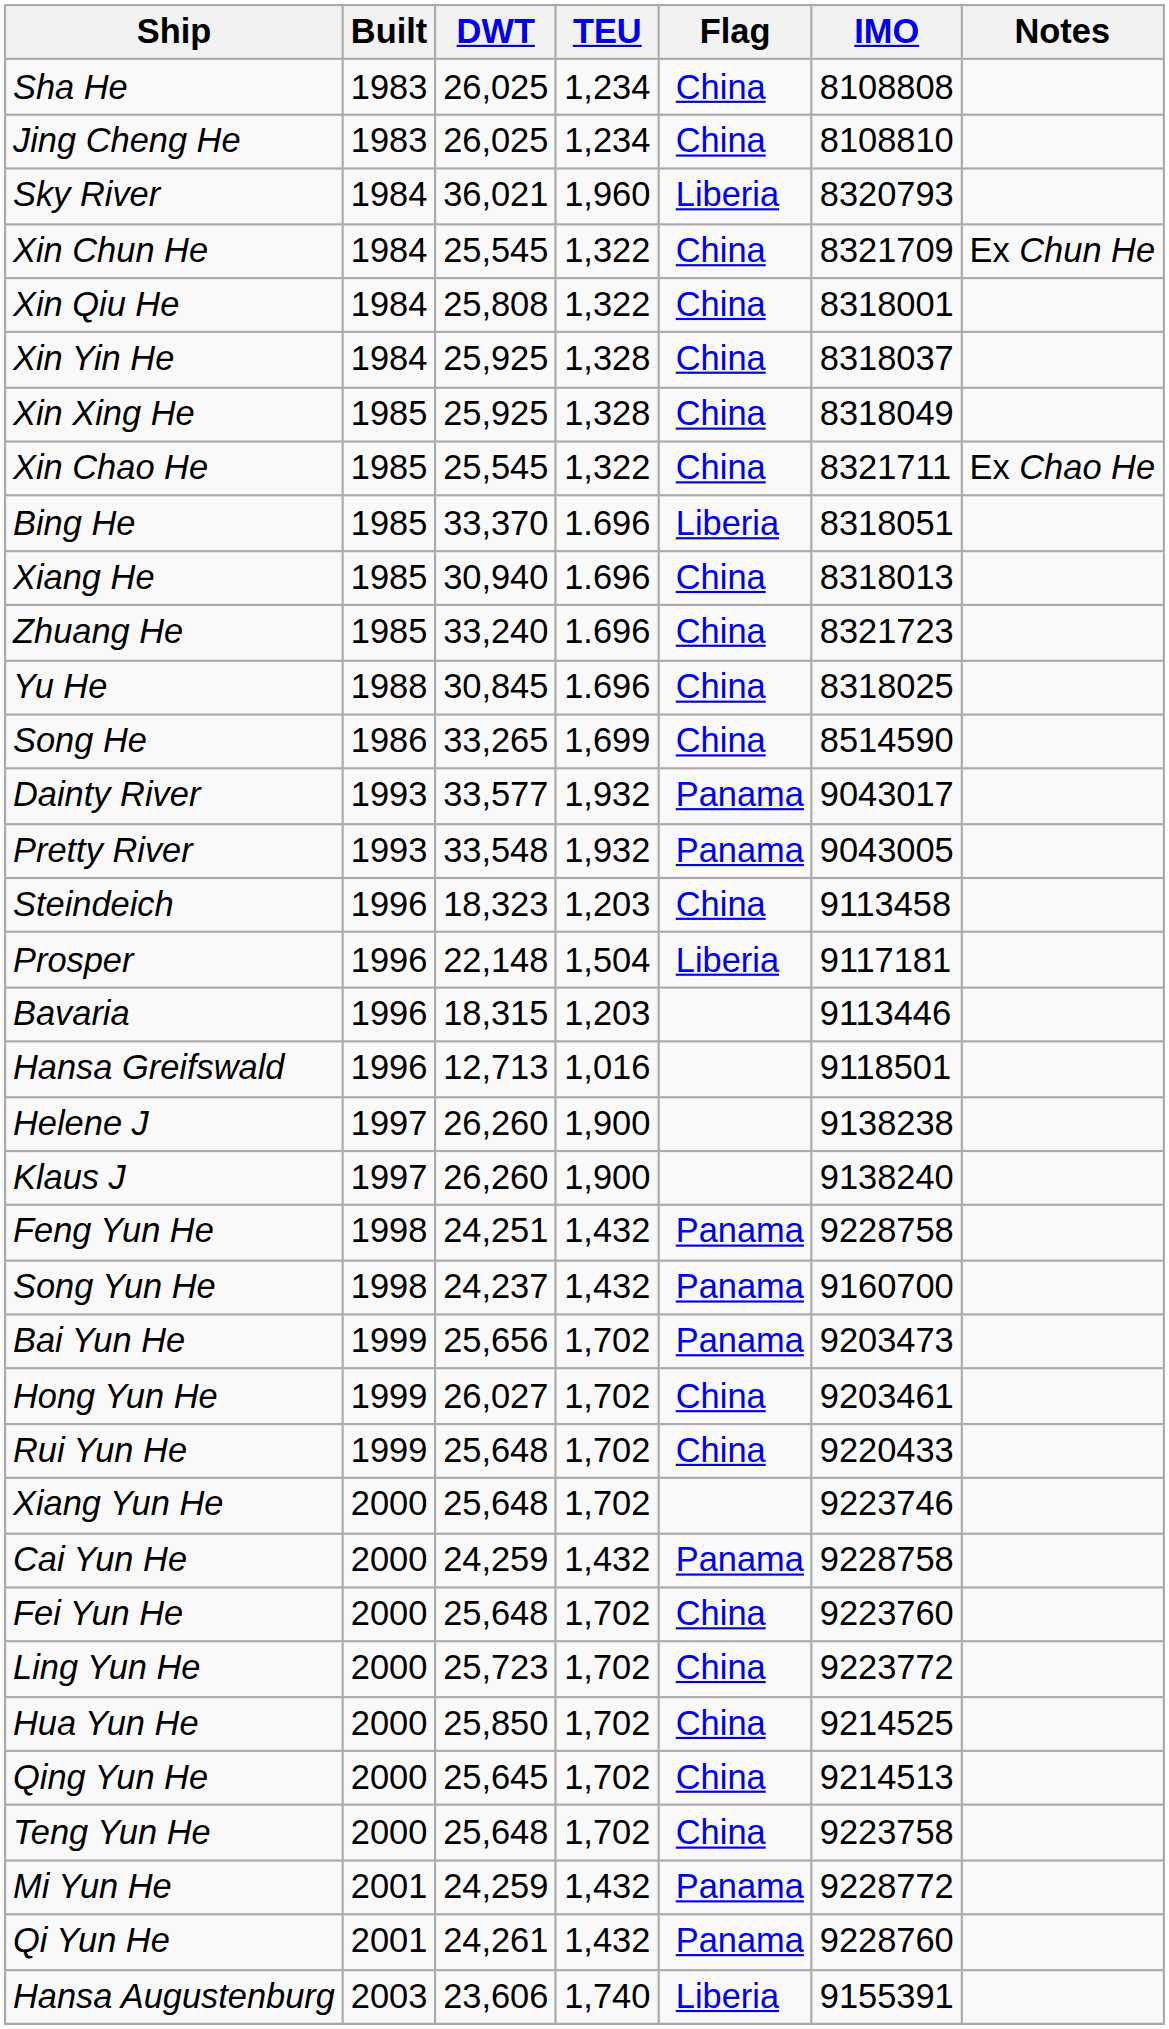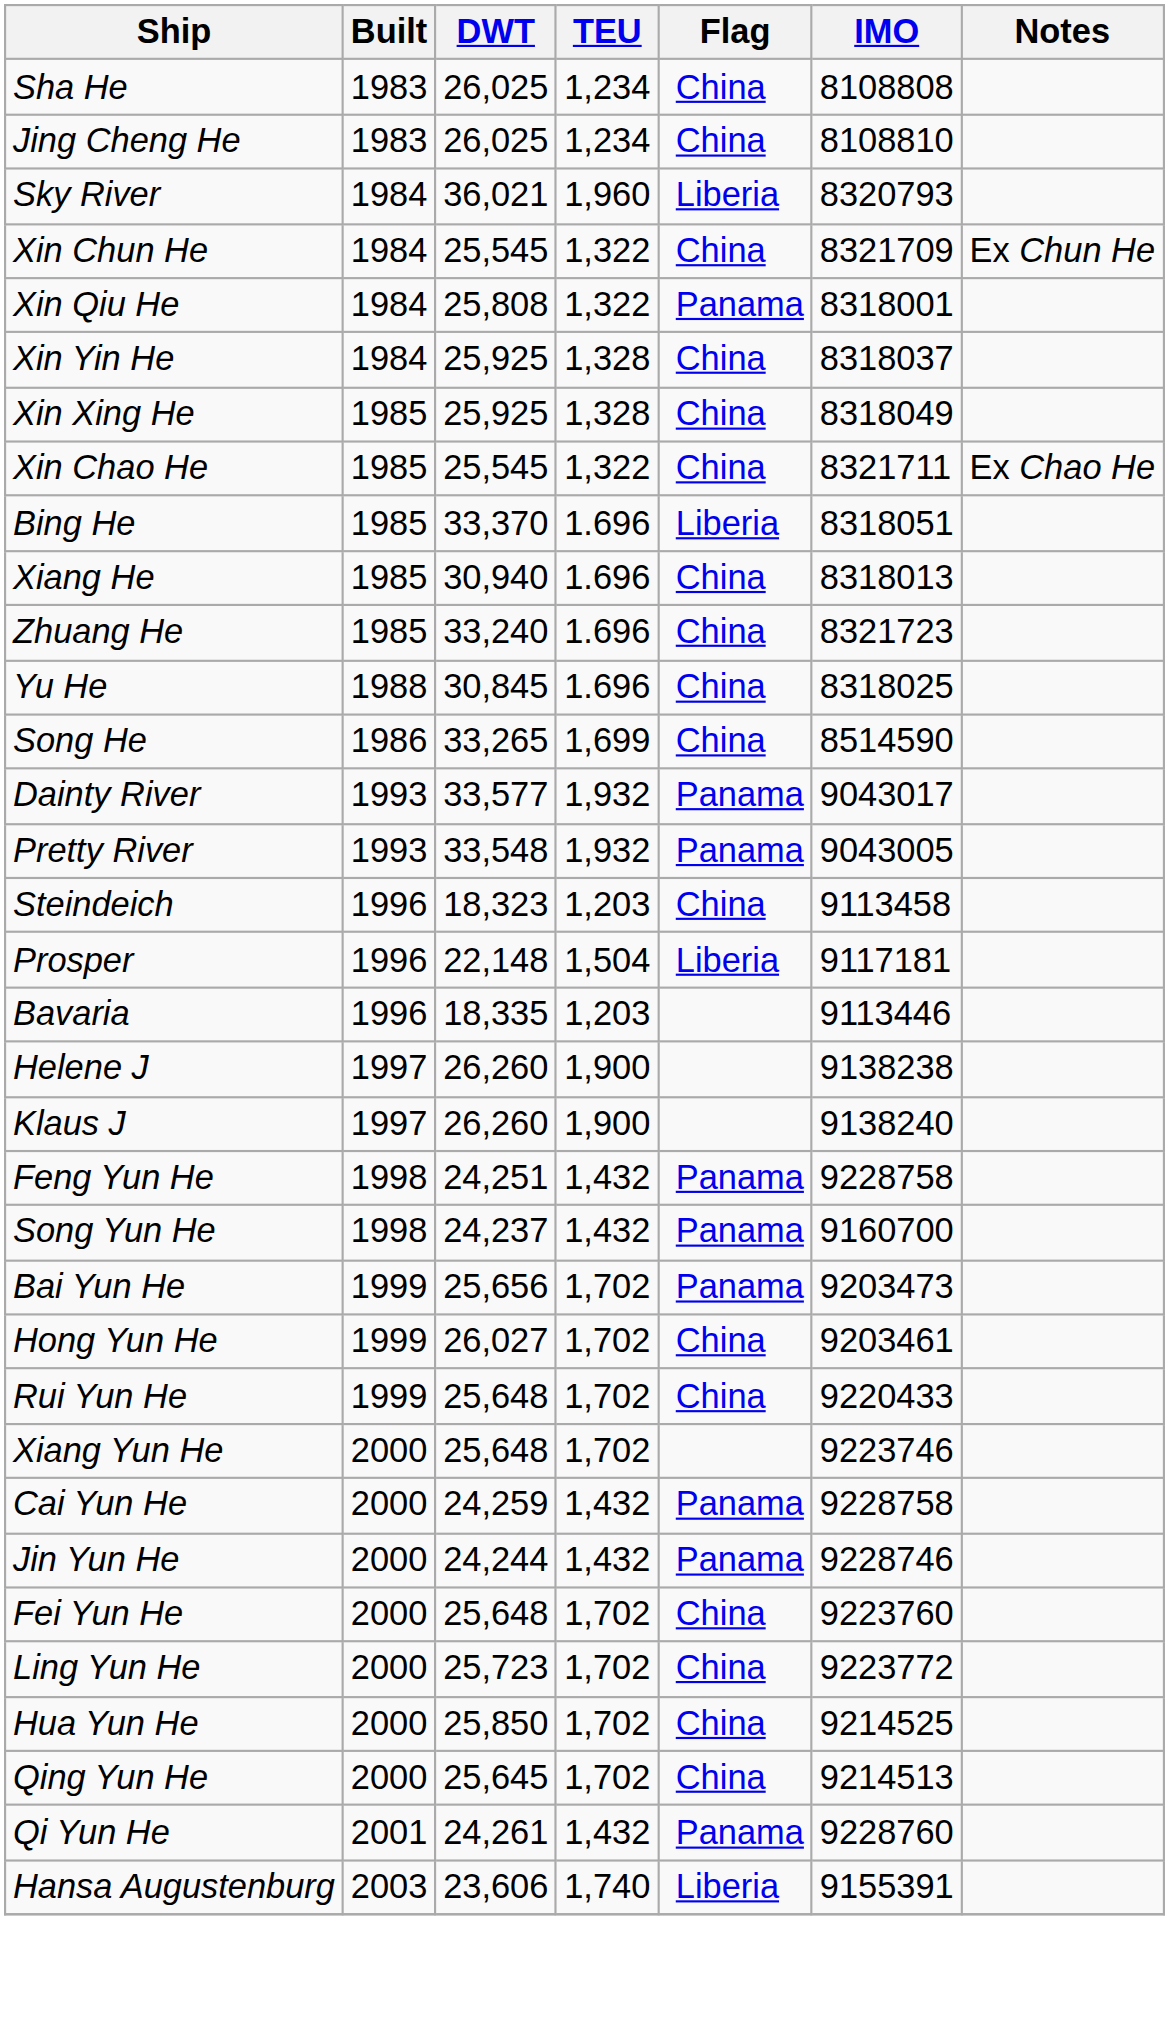Xin Qiu He | Flag: China -> Panama
Bavaria | DWT: 18,315 -> 18,335
- row: Hansa Greifswald | 1996 | 12,713 | 1,016 | 9118501
+ row: Jin Yun He | 2000 | 24,244 | 1,432 | Panama | 9228746
- row: Teng Yun He | 2000 | 25,648 | 1,702 | China | 9223758
- row: Mi Yun He | 2001 | 24,259 | 1,432 | Panama | 9228772
